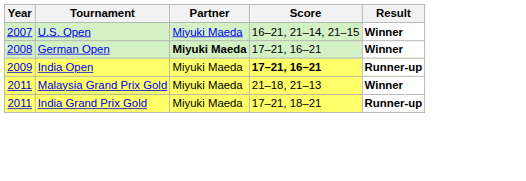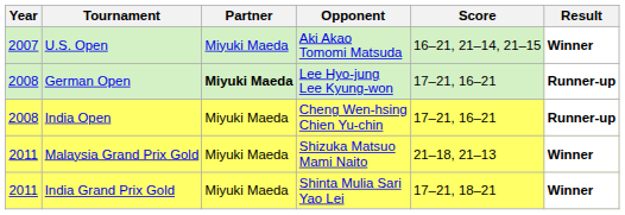+ column: Opponent | Aki Akao Tomomi Matsuda | Lee Hyo-jung Lee Kyung-won | Cheng Wen-hsing Chien Yu-chin | Shizuka Matsuo Mami Naito | Shinta Mulia Sari Yao Lei
German Open | Result: Winner -> Runner-up
India Open | Year: 2009 -> 2008
India Open | Score: bold -> normal
India Grand Prix Gold | Result: Runner-up -> Winner
